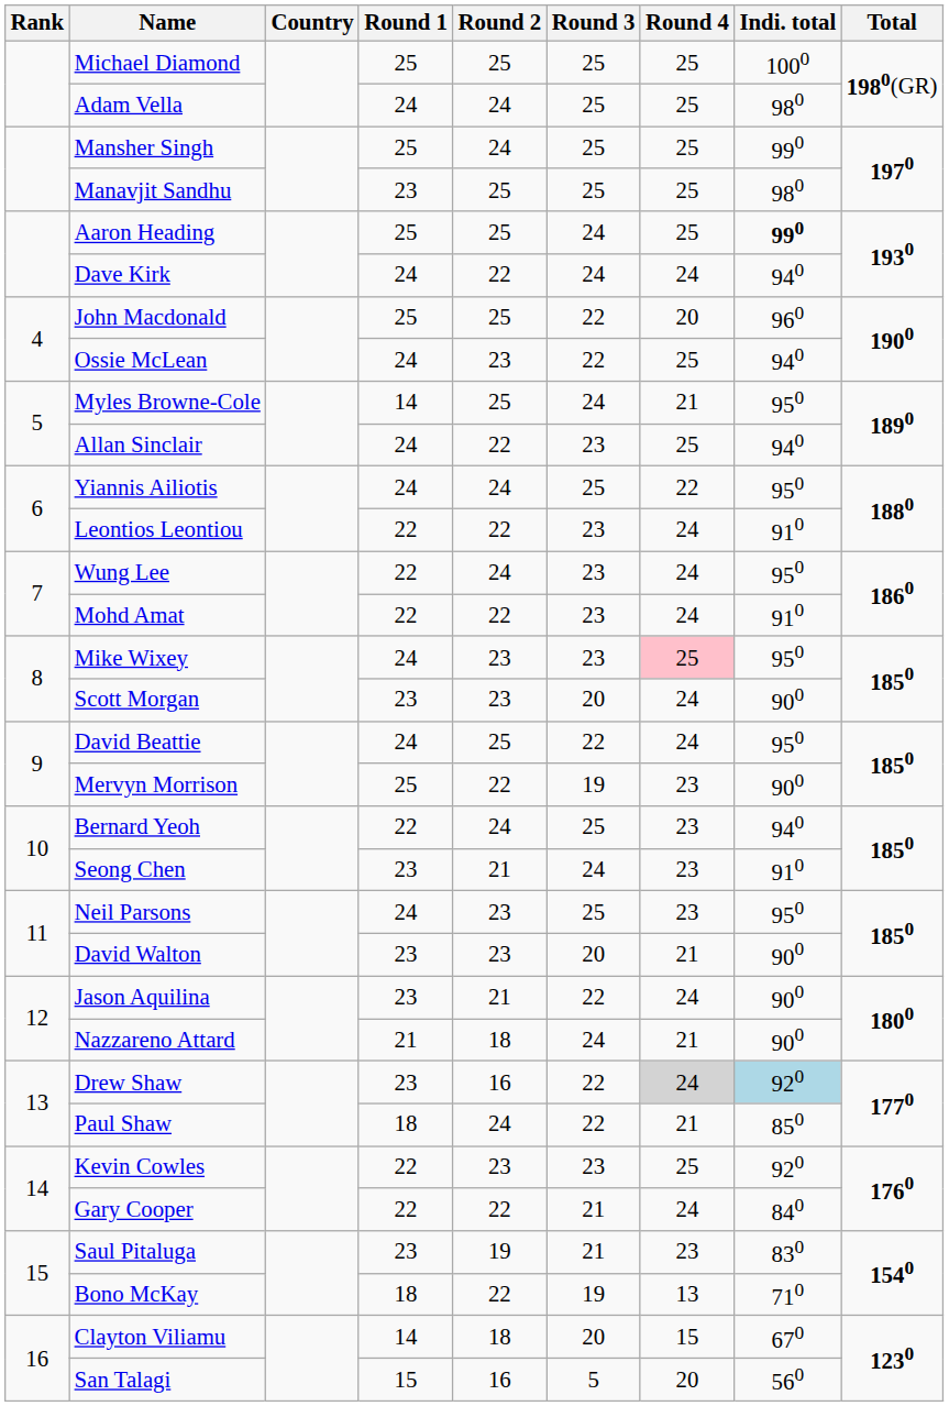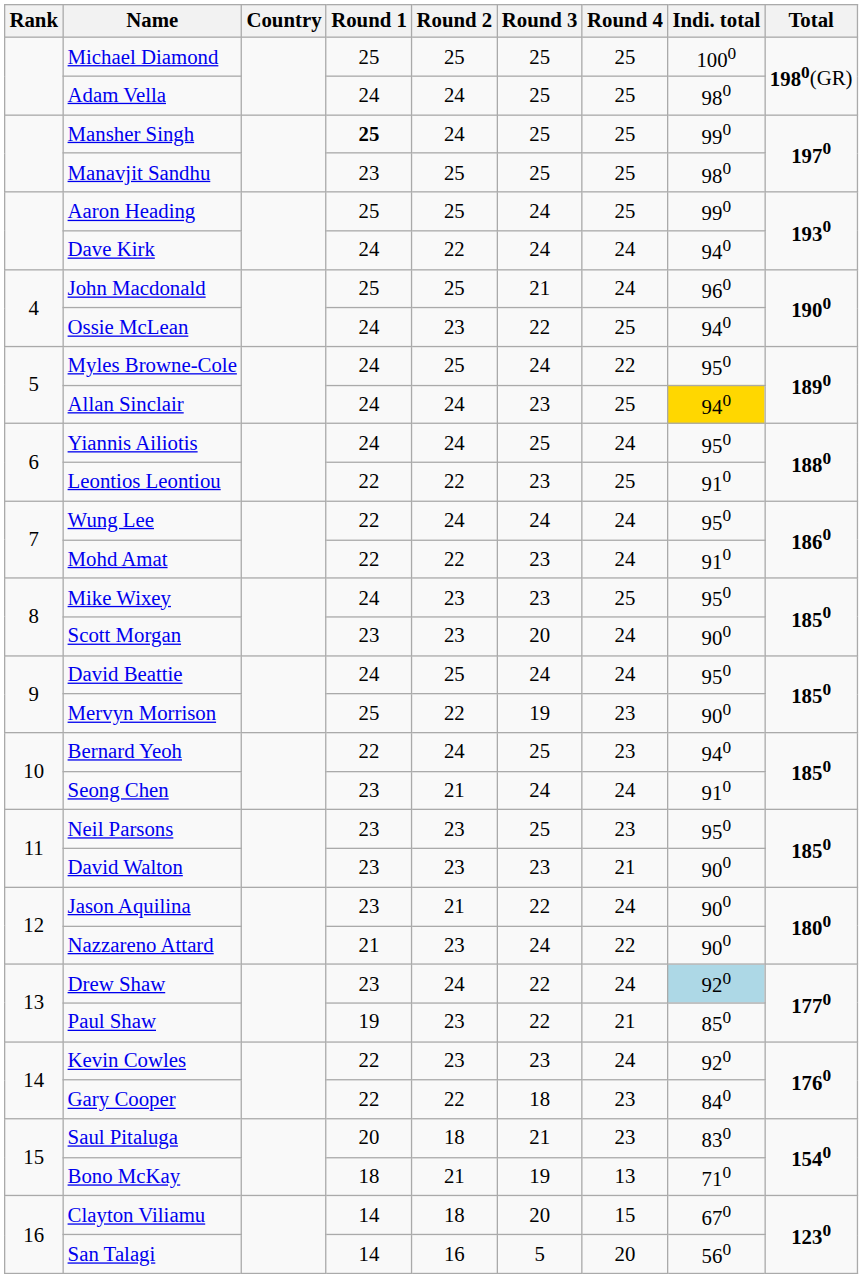Mansher Singh | Round 1: normal -> bold
Aaron Heading | Indi. total: bold -> normal
John Macdonald | Round 3: 22 -> 21
John Macdonald | Round 4: 20 -> 24
Myles Browne-Cole | Round 1: 14 -> 24
Myles Browne-Cole | Round 4: 21 -> 22
Allan Sinclair | Round 2: 22 -> 24
Allan Sinclair | Indi. total: no background -> gold background
Yiannis Ailiotis | Round 4: 22 -> 24
Leontios Leontiou | Round 4: 24 -> 25
Wung Lee | Round 3: 23 -> 24
Mike Wixey | Round 4: pink background -> no background
David Beattie | Round 3: 22 -> 24
Seong Chen | Round 4: 23 -> 24
Neil Parsons | Round 1: 24 -> 23
David Walton | Round 3: 20 -> 23
Nazzareno Attard | Round 2: 18 -> 23
Nazzareno Attard | Round 4: 21 -> 22
Drew Shaw | Round 2: 16 -> 24
Drew Shaw | Round 4: lightgrey background -> no background
Paul Shaw | Round 1: 18 -> 19
Paul Shaw | Round 2: 24 -> 23
Kevin Cowles | Round 4: 25 -> 24
Gary Cooper | Round 3: 21 -> 18
Gary Cooper | Round 4: 24 -> 23
Saul Pitaluga | Round 1: 23 -> 20
Saul Pitaluga | Round 2: 19 -> 18
Bono McKay | Round 2: 22 -> 21
San Talagi | Round 1: 15 -> 14
